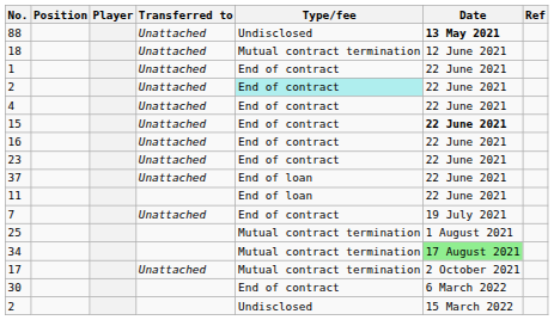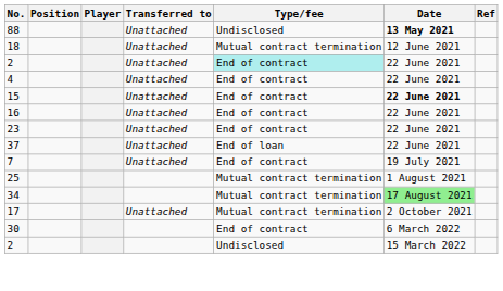- row: 1 | Unattached | End of contract | 22 June 2021
- row: 11 | End of loan | 22 June 2021
